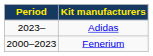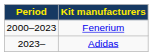rows swapped: Fenerium <-> Adidas
